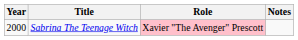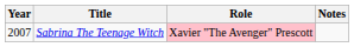Sabrina The Teenage Witch | Year: 2000 -> 2007
